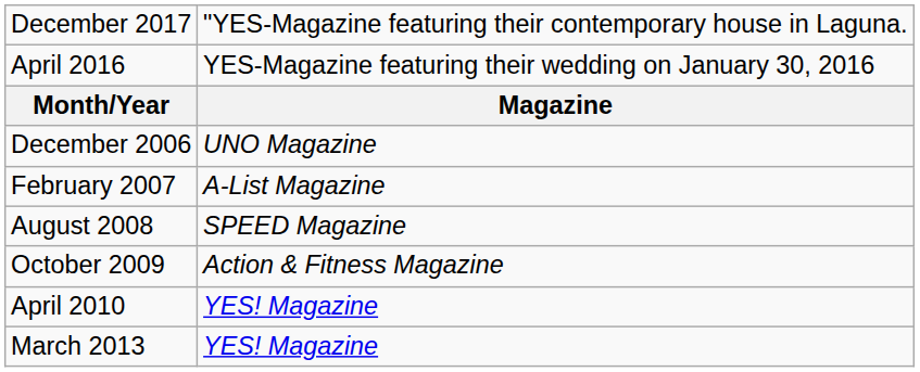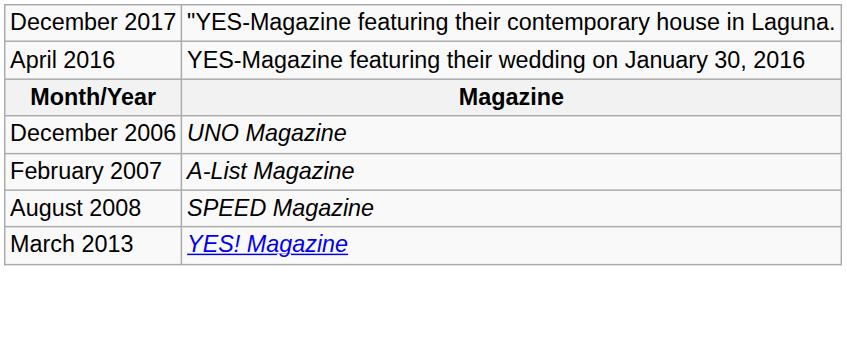- row: October 2009 | Action & Fitness Magazine
- row: April 2010 | YES! Magazine
